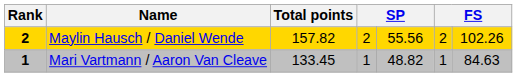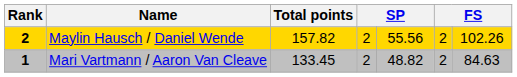Mari Vartmann / Aaron Van Cleave | column 4: 1 -> 2
Mari Vartmann / Aaron Van Cleave | column 6: 1 -> 2
